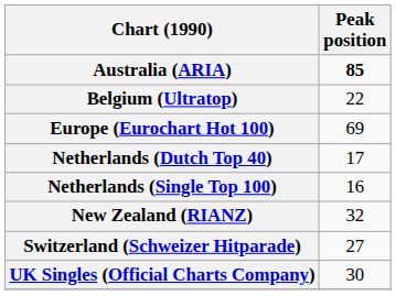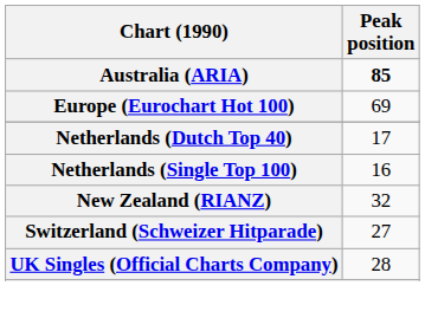- row: Belgium (Ultratop) | 22
UK Singles (Official Charts Company) | Peak position: 30 -> 28
